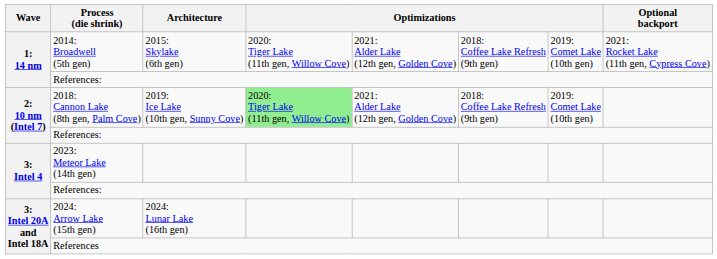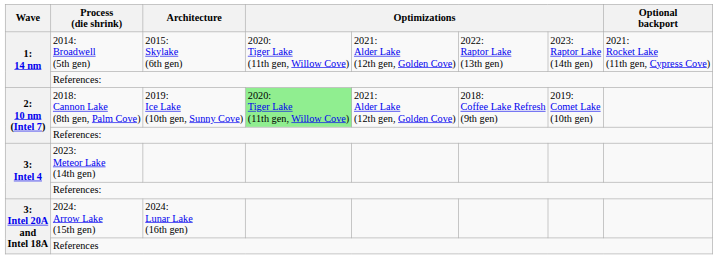2014: Broadwell (5th gen) | column 6: 2018: Coffee Lake Refresh (9th gen) -> 2022: Raptor Lake (13th gen)
2014: Broadwell (5th gen) | column 7: 2019: Comet Lake (10th gen) -> 2023: Raptor Lake (14th gen)
